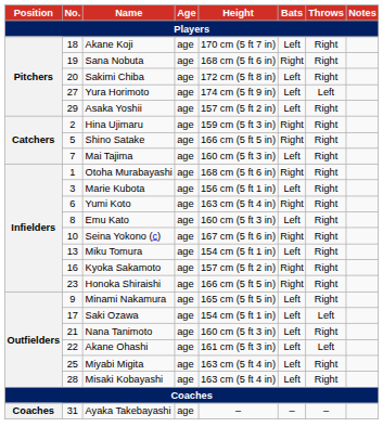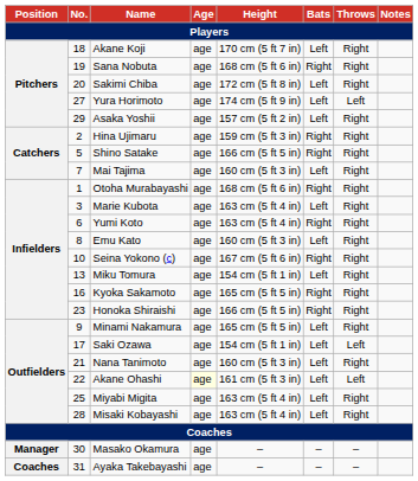Marie Kubota | Height: 156 cm (5 ft 1 in) -> 163 cm (5 ft 4 in)
Kyoka Sakamoto | Height: 157 cm (5 ft 2 in) -> 165 cm (5 ft 5 in)
Akane Ohashi | Age: no background -> lightyellow background
+ row: Manager | 30 | Masako Okamura | age | – | – | –
